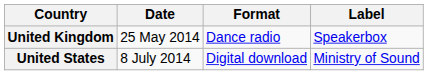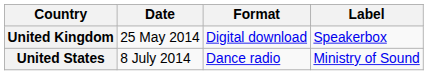United Kingdom | Format: Dance radio -> Digital download
United States | Format: Digital download -> Dance radio
